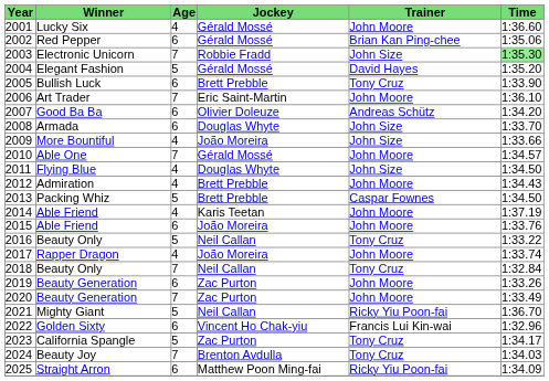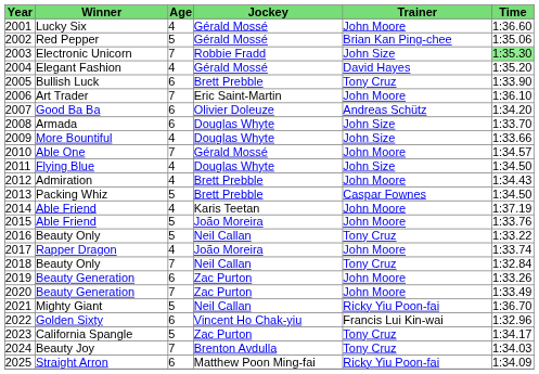2002 | Age: 6 -> 5
2004 | Age: 5 -> 4
2009 | Jockey: João Moreira -> Douglas Whyte
2015 | Age: 6 -> 5
